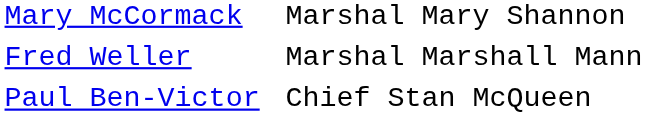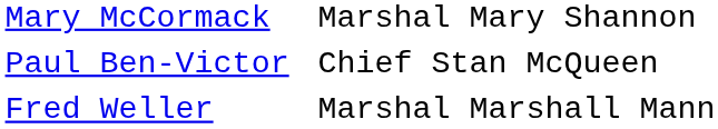rows swapped: Fred Weller <-> Paul Ben-Victor
